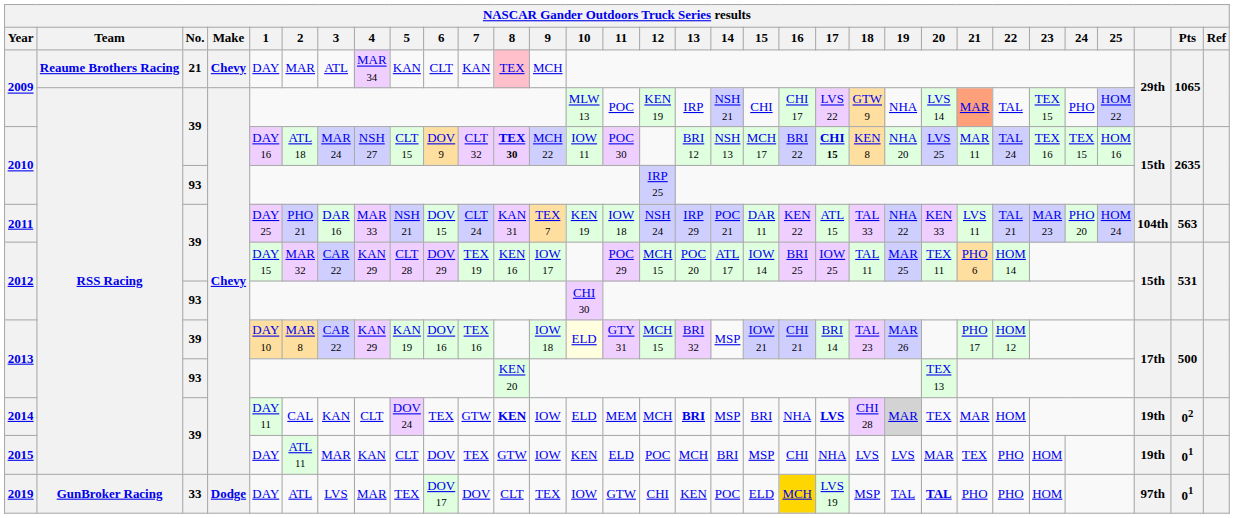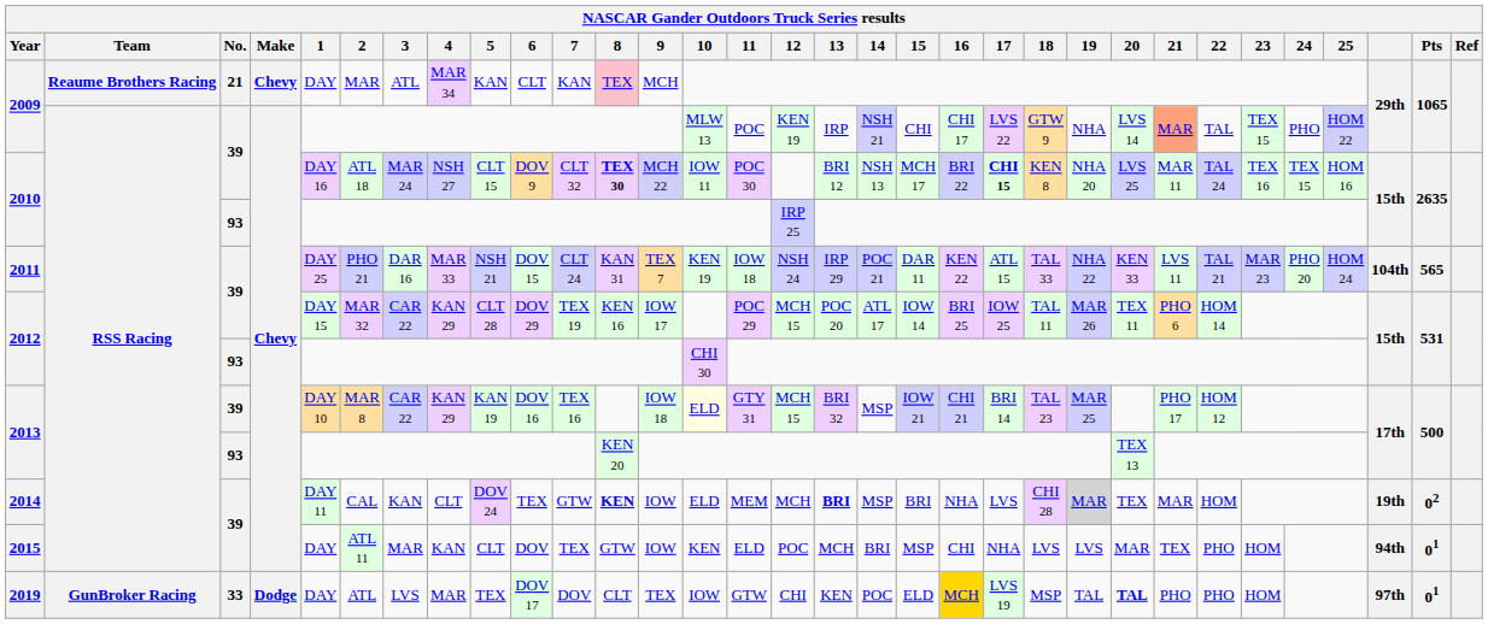2011 | Pts: 563 -> 565
2012 / 39 | 19: MAR 25 -> MAR 26
2013 / 39 | 19: MAR 26 -> MAR 25
2014 | 17: bold -> normal
2015 | column 30: 19th -> 94th
